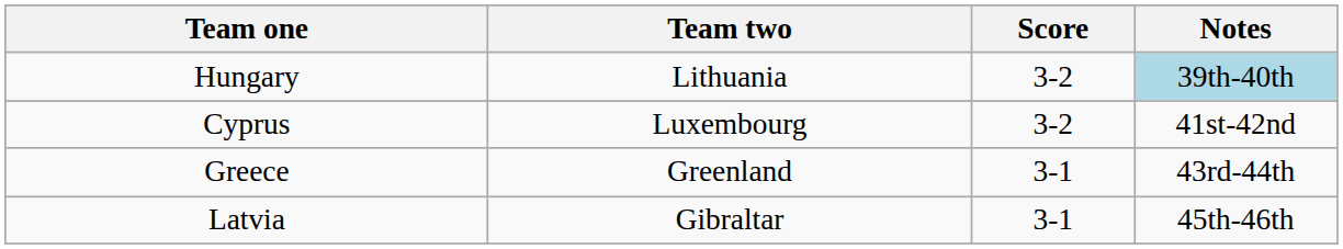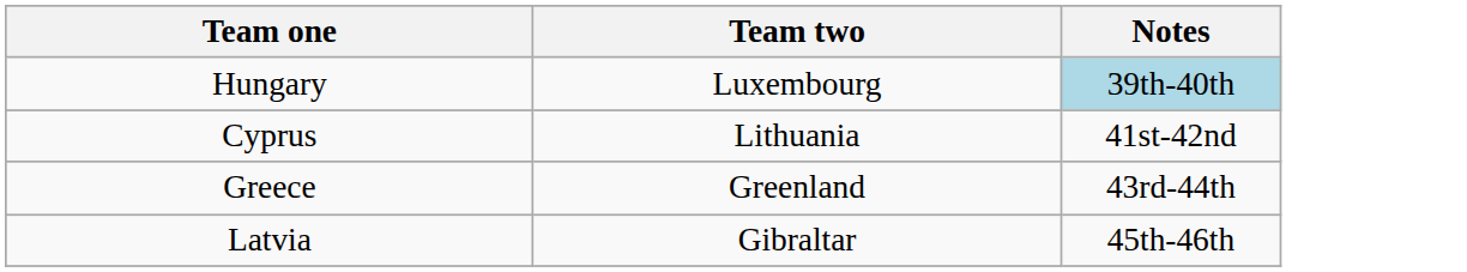- column: Score | 3-2 | 3-2 | 3-1 | 3-1
Hungary | Team two: Lithuania -> Luxembourg
Cyprus | Team two: Luxembourg -> Lithuania
